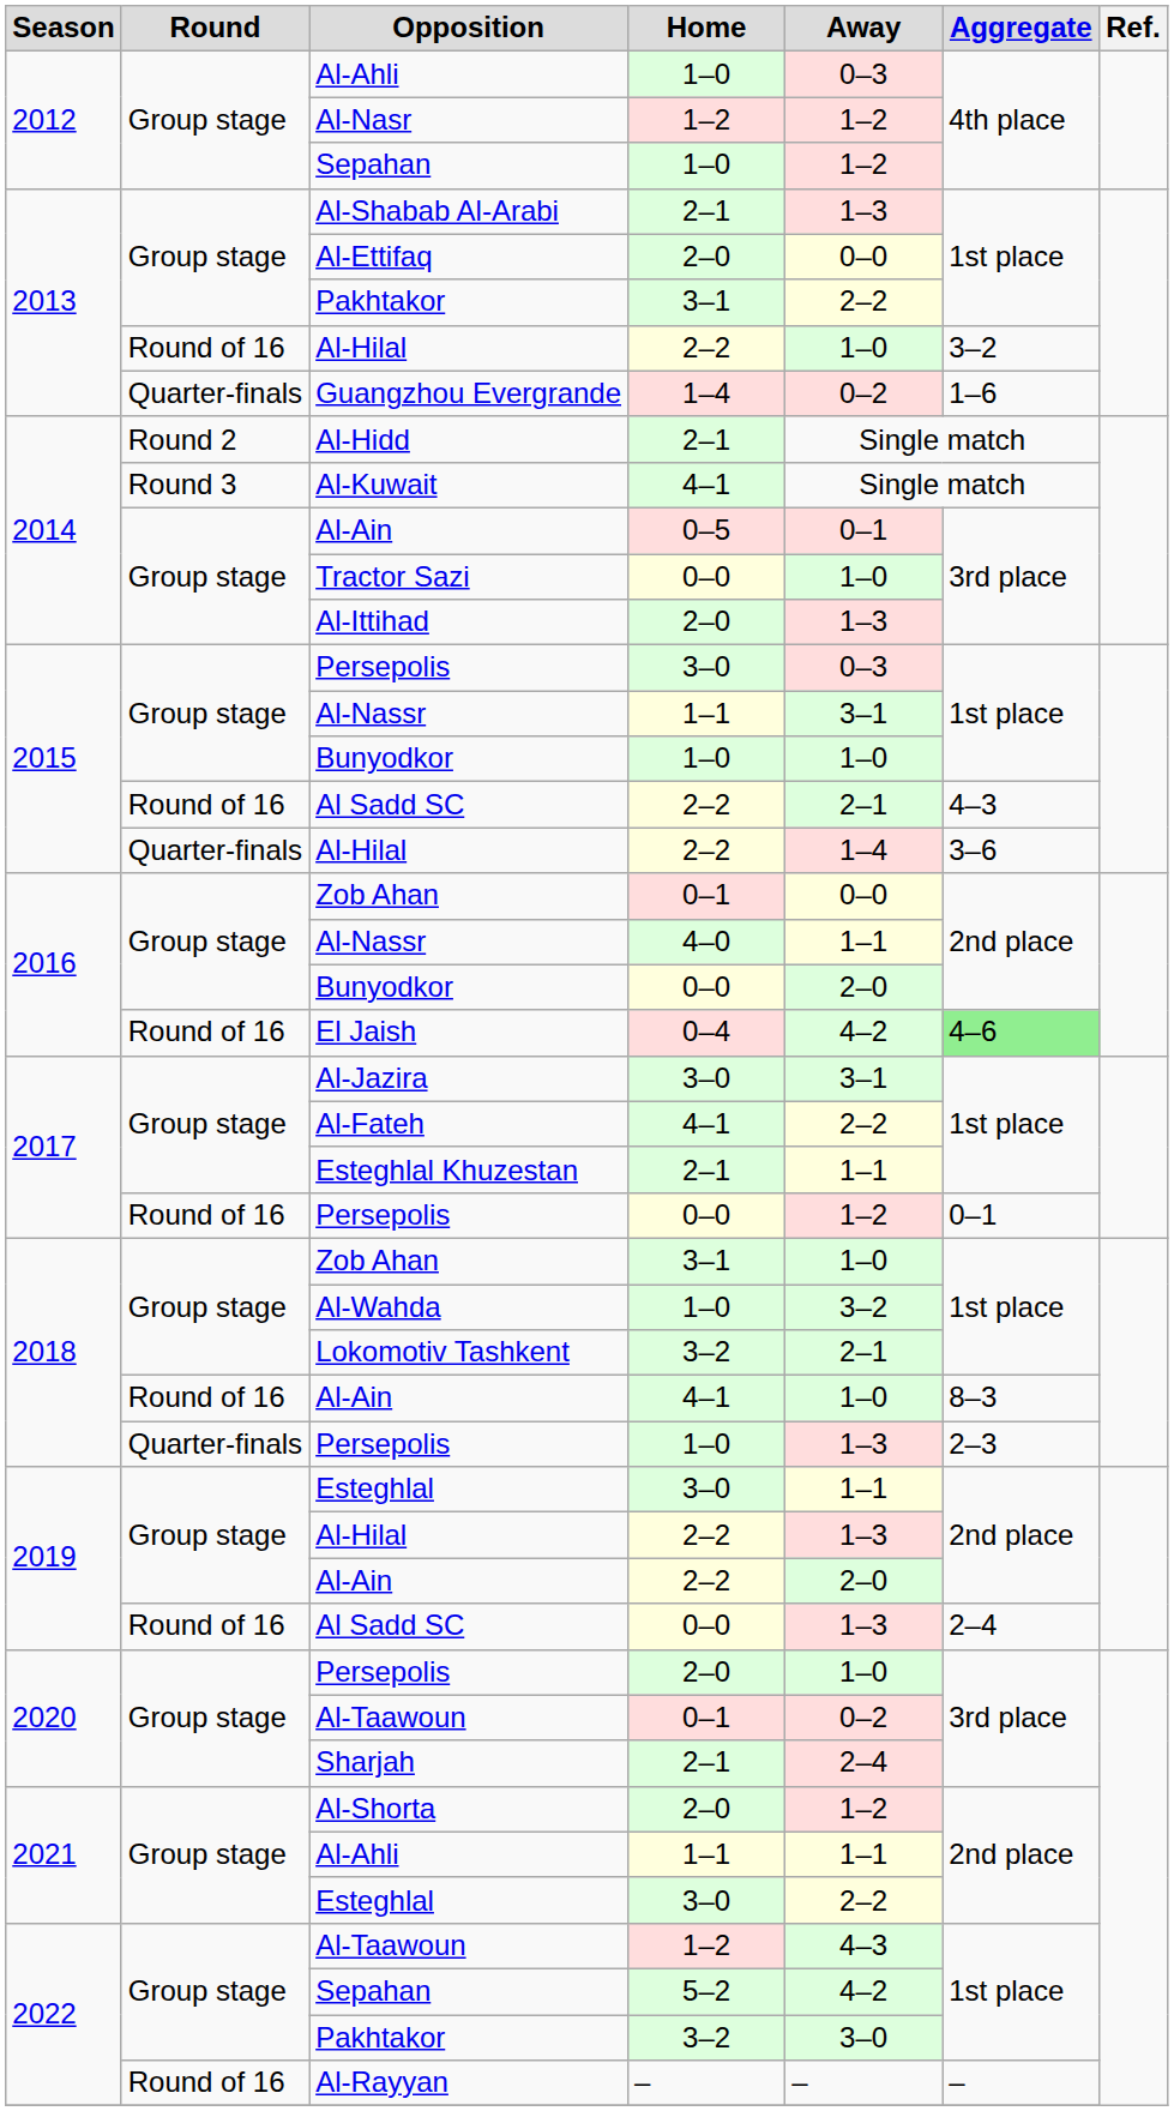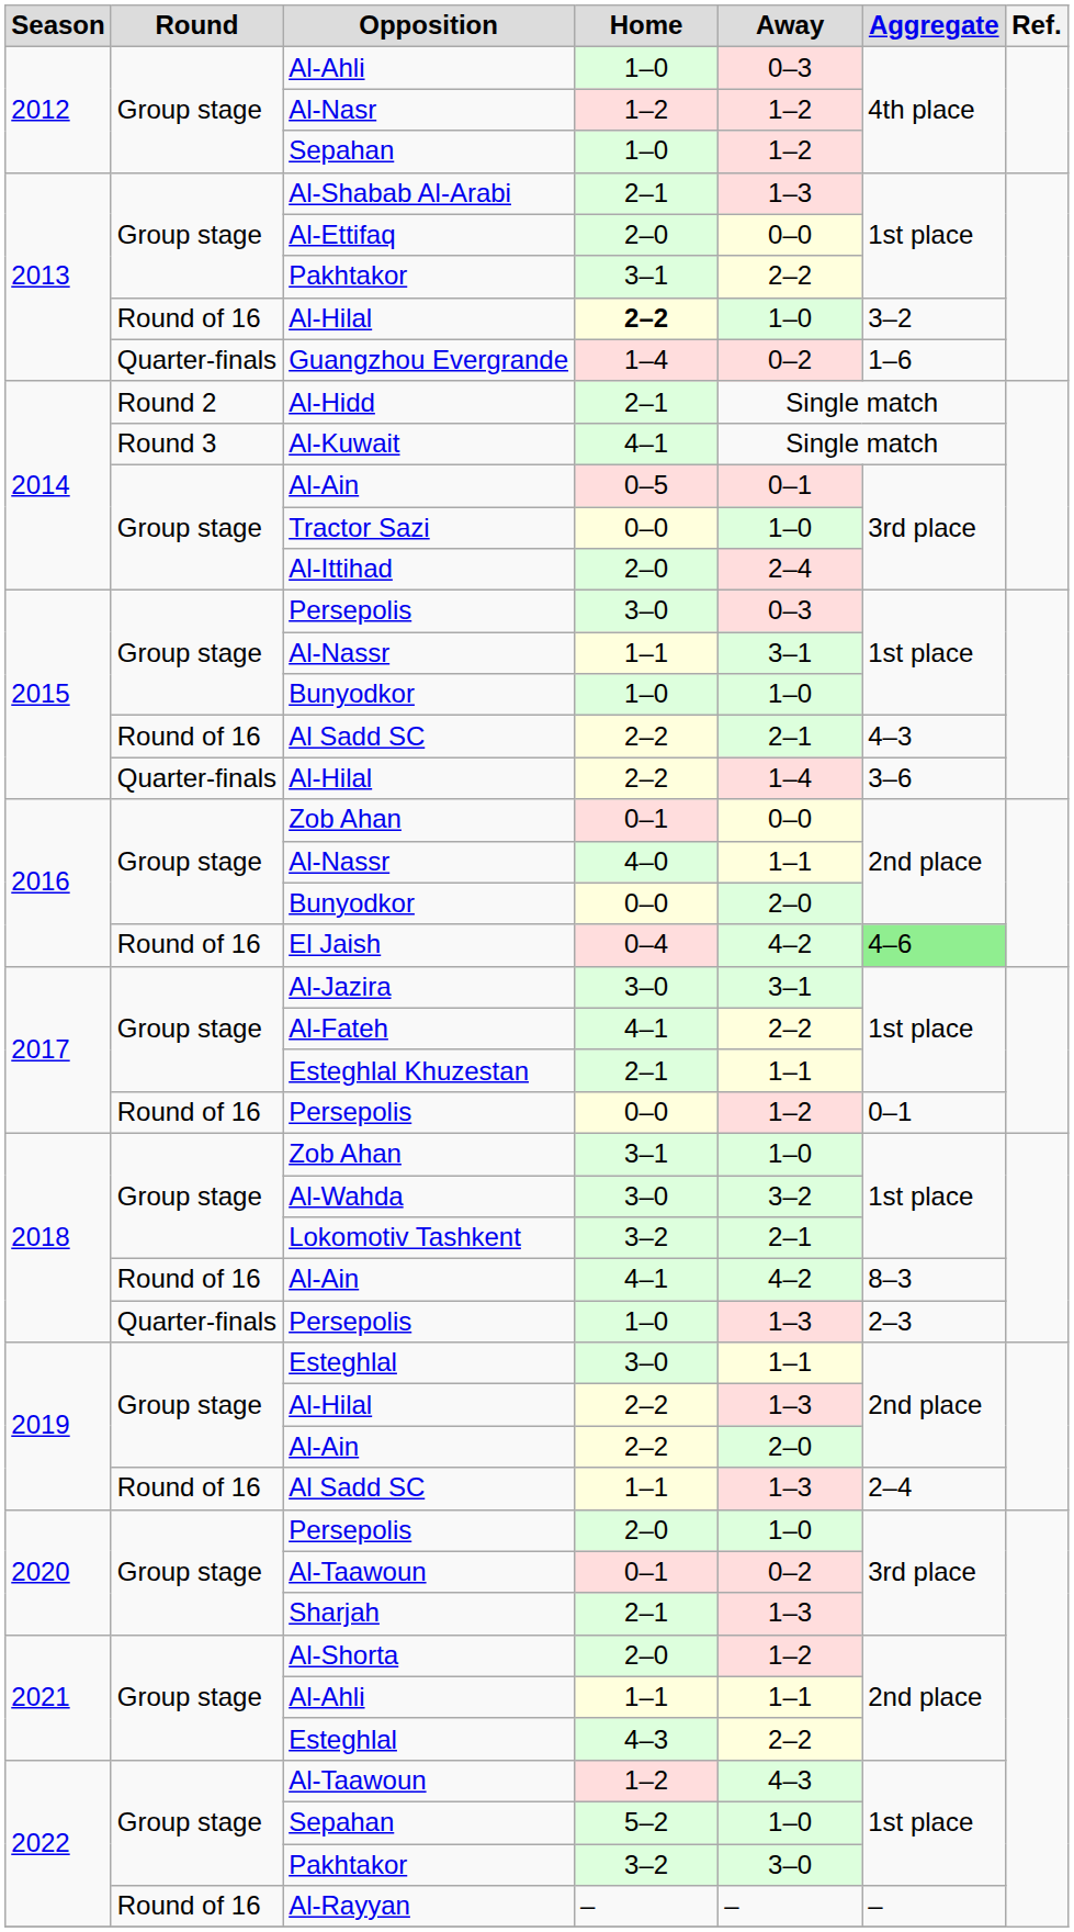2013 / Al-Hilal | Home: normal -> bold
Al-Ittihad | Away: 1–3 -> 2–4
Al-Wahda | Home: 1–0 -> 3–0
2018 / Al-Ain | Away: 1–0 -> 4–2
2019 / Al Sadd SC | Home: 0–0 -> 1–1
Sharjah | Away: 2–4 -> 1–3
2021 / Esteghlal | Home: 3–0 -> 4–3
2022 / Sepahan | Away: 4–2 -> 1–0
